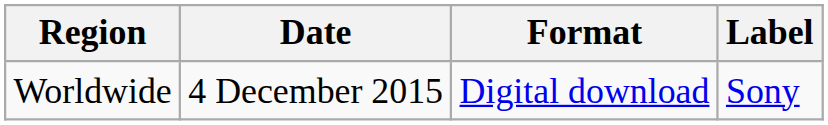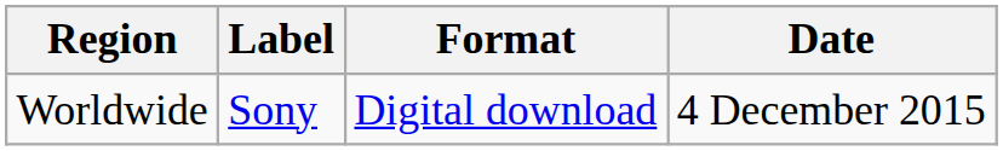columns swapped: Date <-> Label
